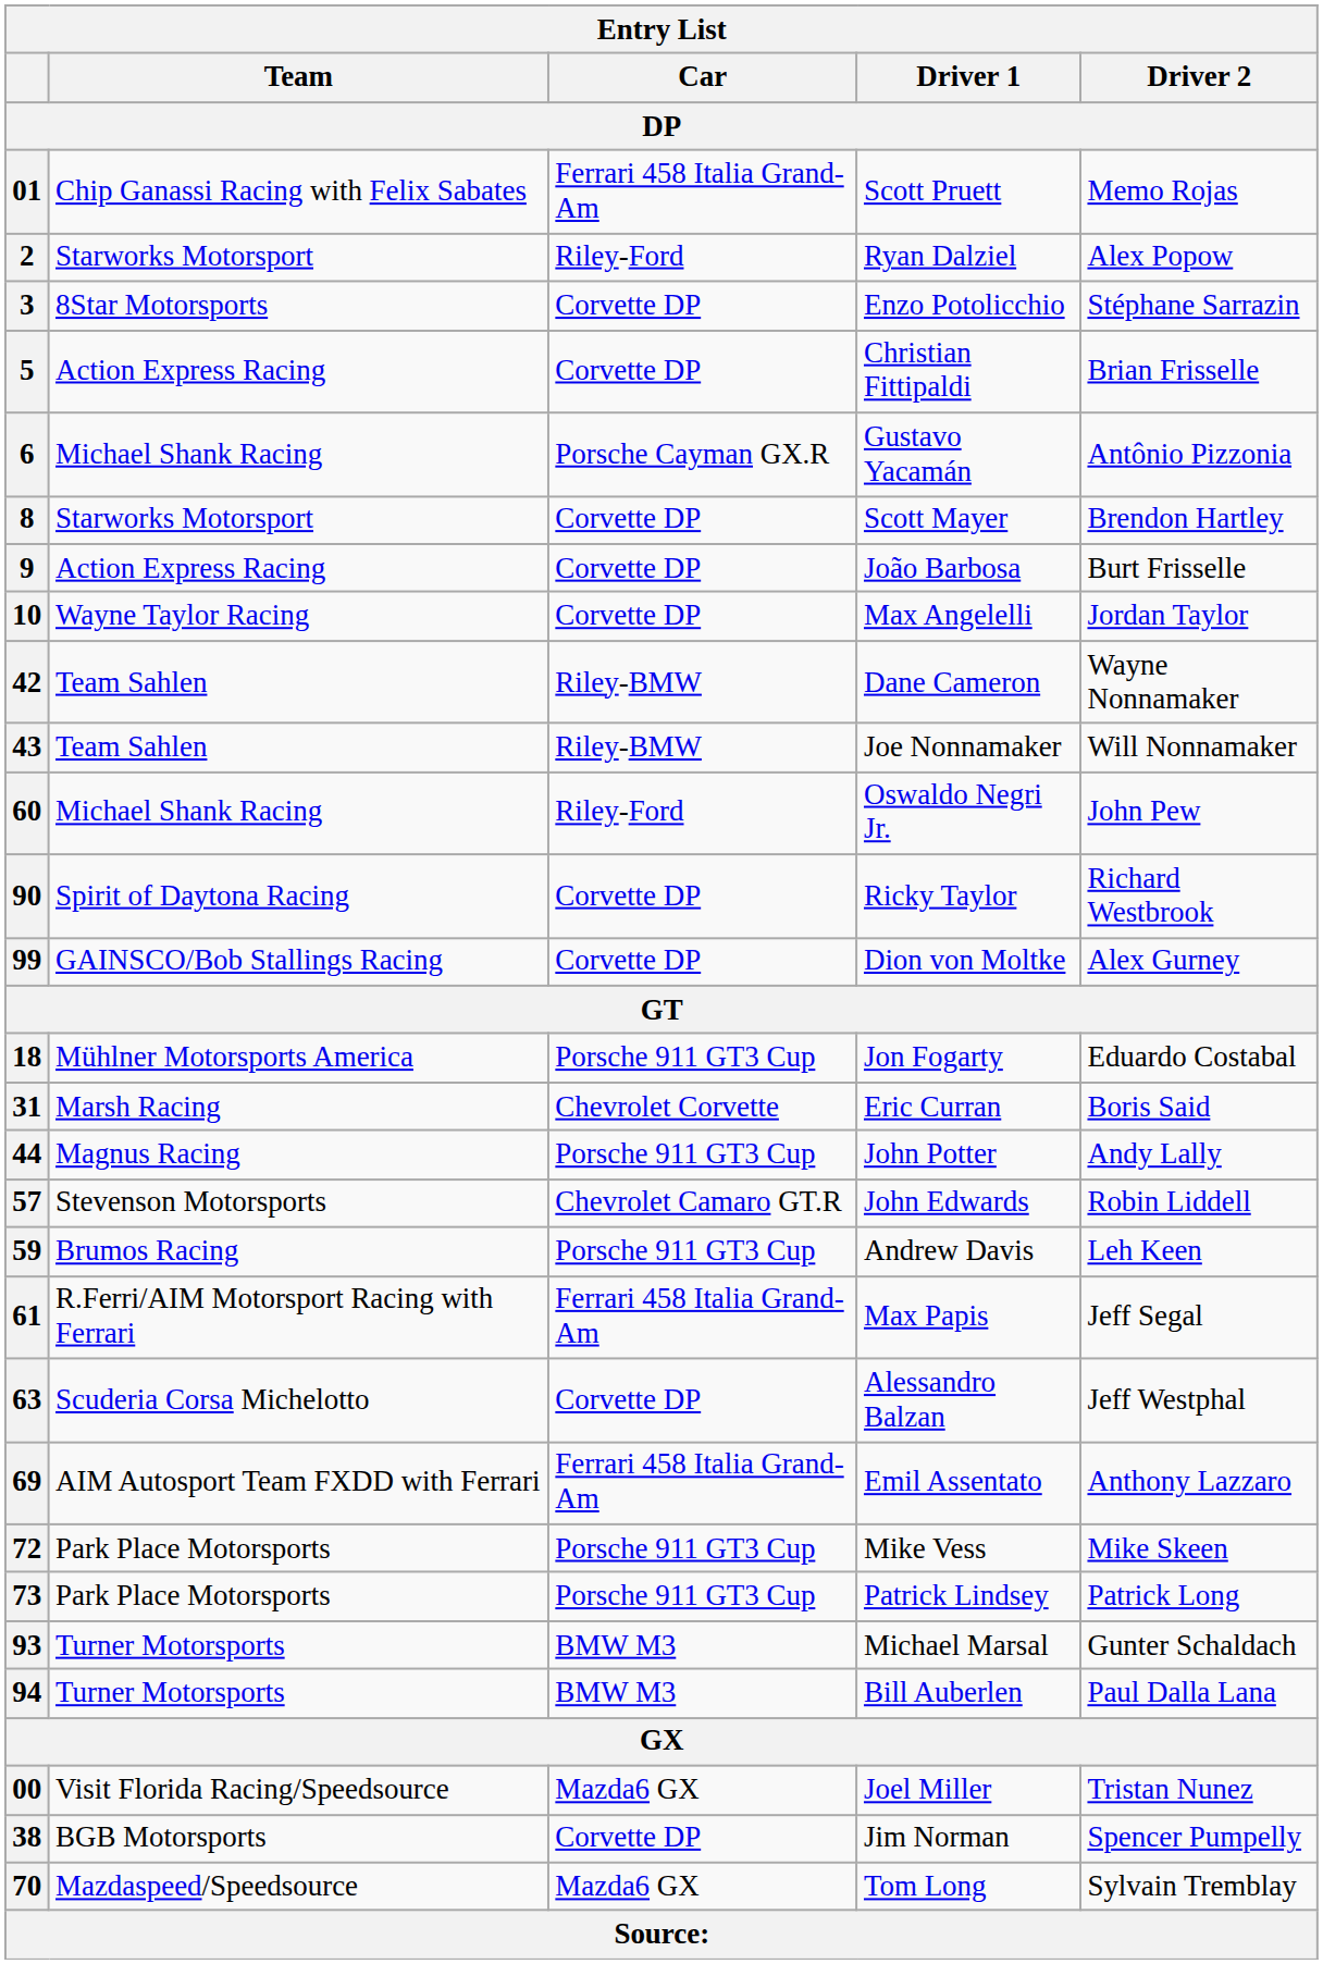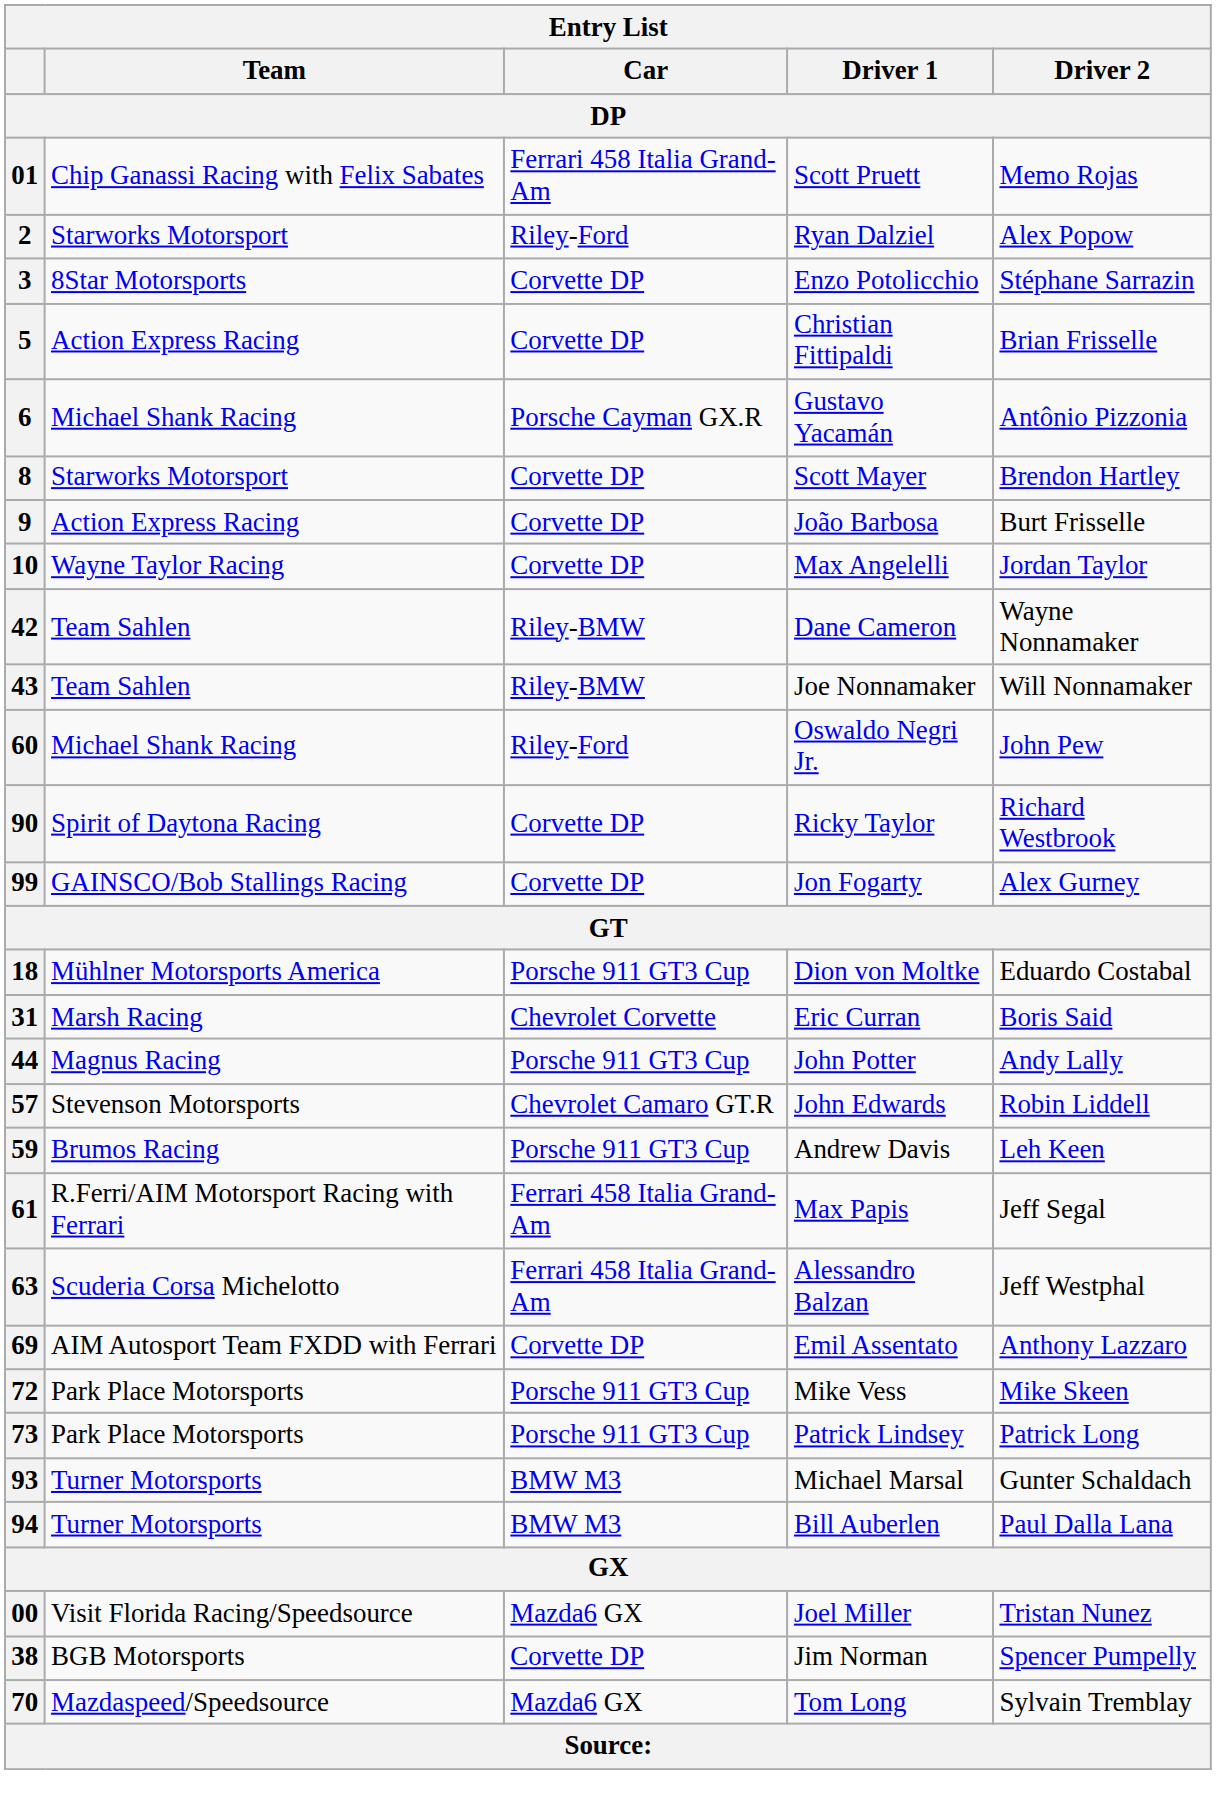99 | Driver 1 / DP: Dion von Moltke -> Jon Fogarty
18 | Driver 1 / DP: Jon Fogarty -> Dion von Moltke
63 | Car / DP: Corvette DP -> Ferrari 458 Italia Grand-Am
69 | Car / DP: Ferrari 458 Italia Grand-Am -> Corvette DP
